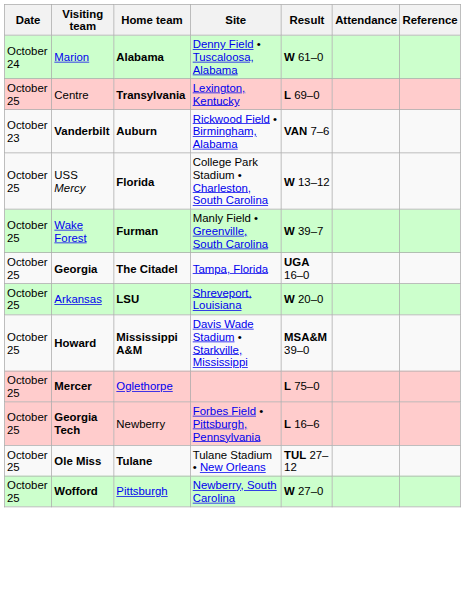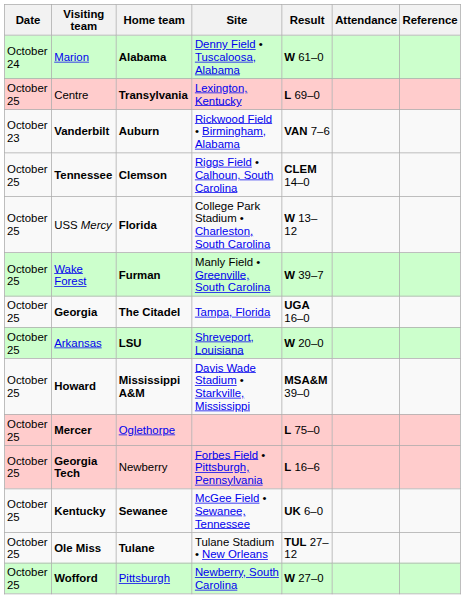+ row: October 25 | Tennessee | Clemson | Riggs Field • Calhoun, South Carolina | CLEM 14–0
+ row: October 25 | Kentucky | Sewanee | McGee Field • Sewanee, Tennessee | UK 6–0
